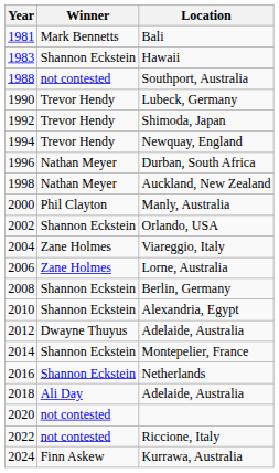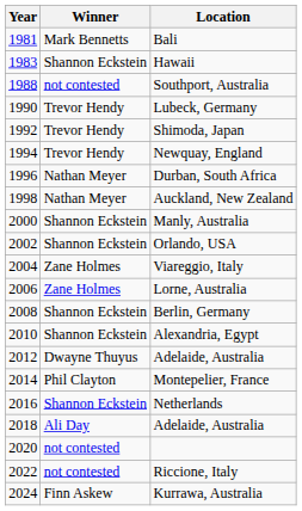Manly, Australia | Winner: Phil Clayton -> Shannon Eckstein
Montepelier, France | Winner: Shannon Eckstein -> Phil Clayton
